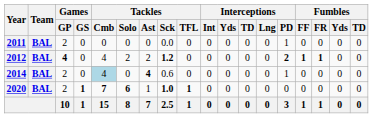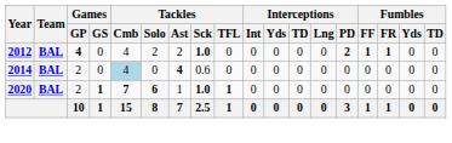- row: 2011 | BAL | 2 | 0 | 0 | 0 | 0 | 0.0 | 0 | 0 | 0 | 0 | 0 | 1 | 0 | 0 | 0 | 0
2012 | Tackles / Sck: 1.2 -> 1.0
2014 | Interceptions / PD: 1 -> 0
